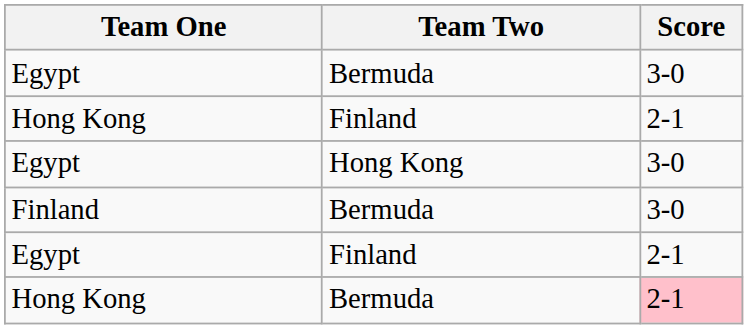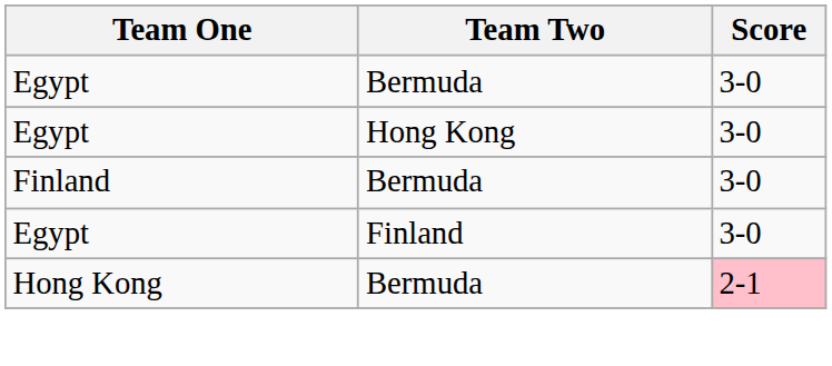- row: Hong Kong | Finland | 2-1
Egypt / Finland | Score: 2-1 -> 3-0
